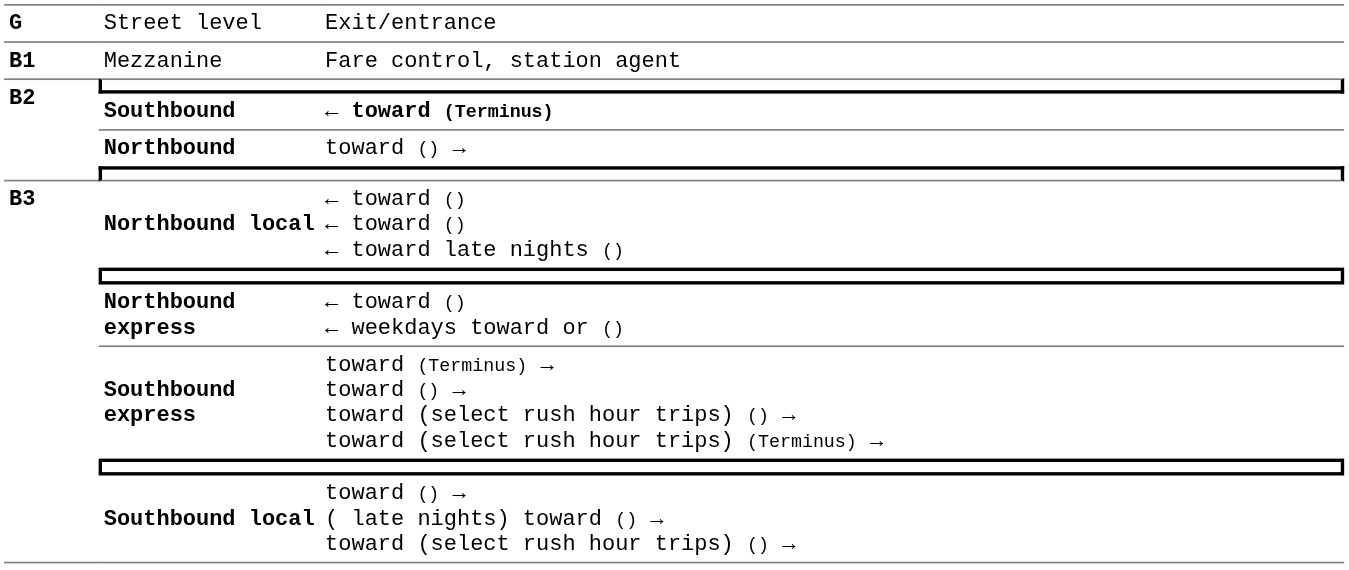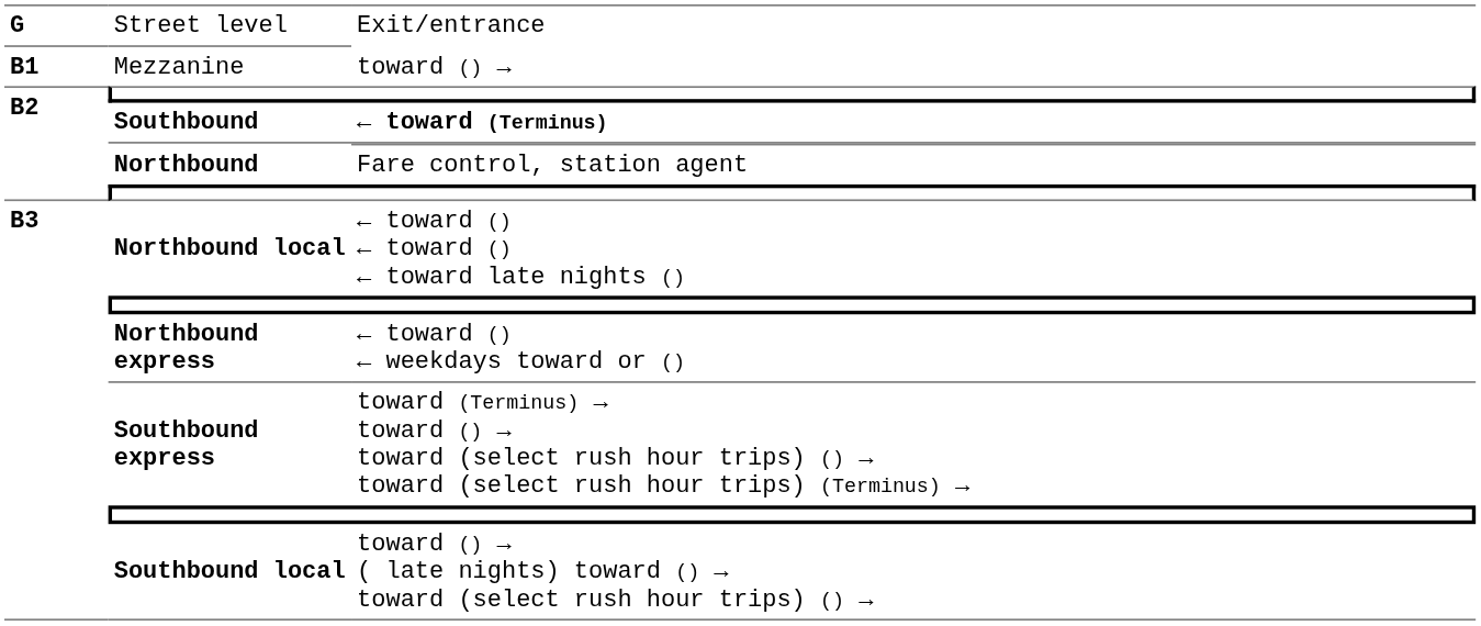Mezzanine | column 3: Fare control, station agent -> toward () →
Northbound | column 3: toward () → -> Fare control, station agent
